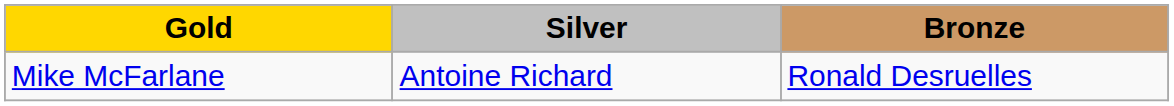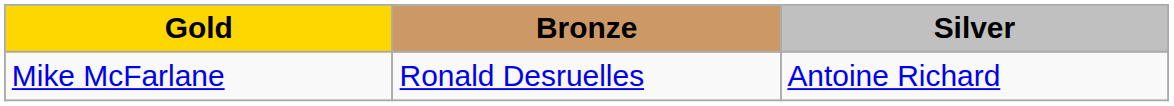columns swapped: Silver <-> Bronze
